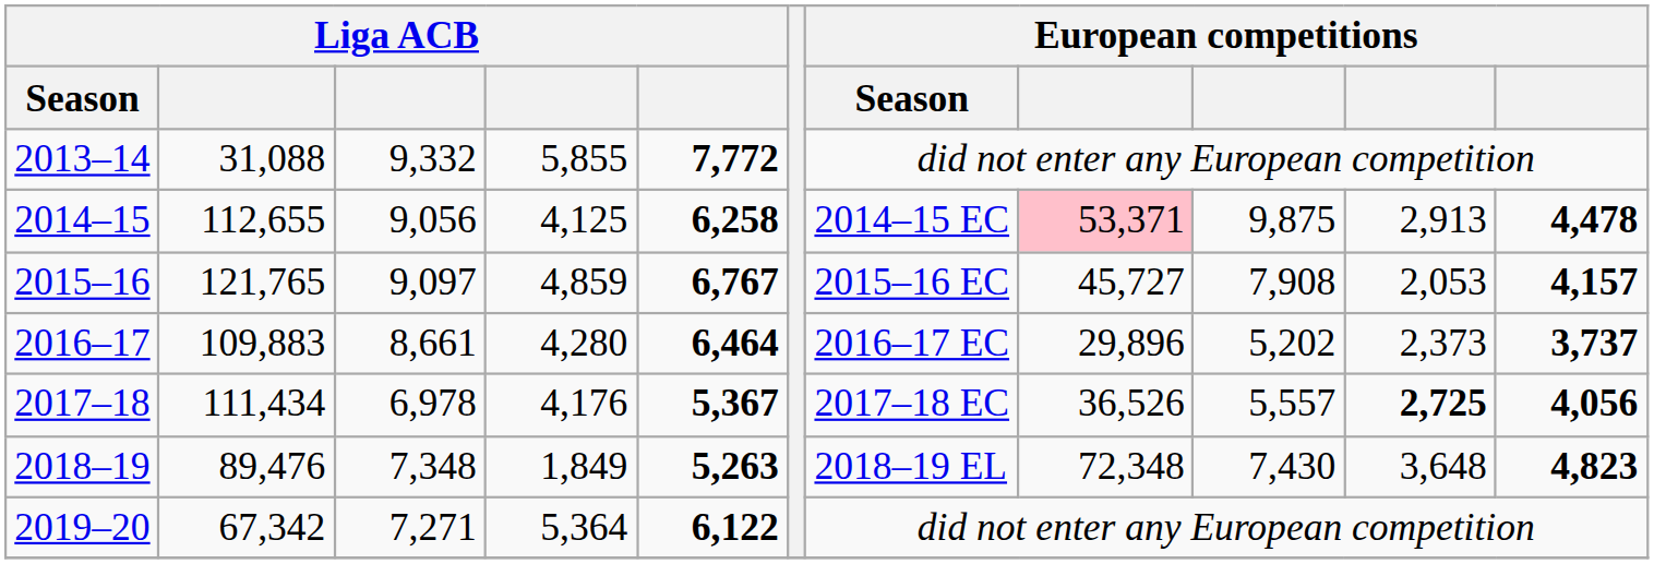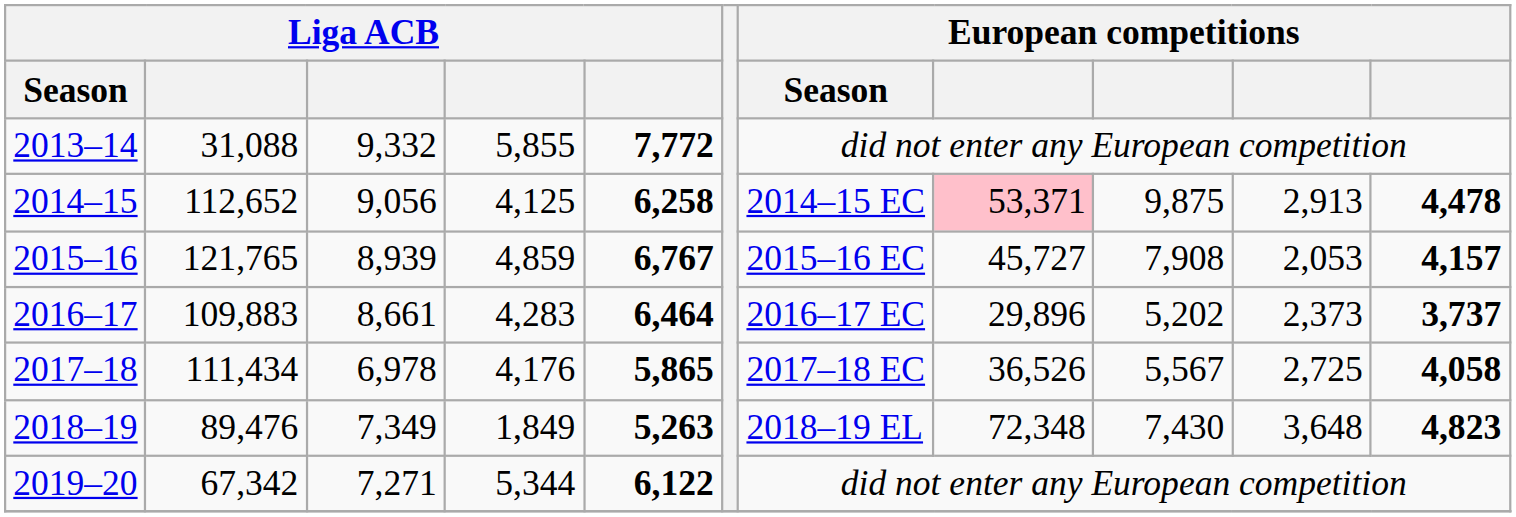2014–15 | column 2: 112,655 -> 112,652
2015–16 | column 3: 9,097 -> 8,939
2016–17 | column 4: 4,280 -> 4,283
2017–18 | column 5: 5,367 -> 5,865
2017–18 | column 9: 5,557 -> 5,567
2017–18 | column 10: bold -> normal
2017–18 | column 11: 4,056 -> 4,058
2018–19 | column 3: 7,348 -> 7,349
2019–20 | column 4: 5,364 -> 5,344
